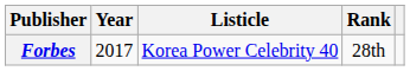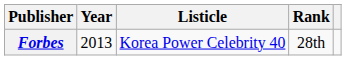Forbes | Year: 2017 -> 2013
